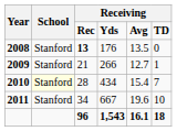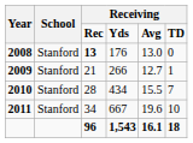2008 | column 5: 13.5 -> 13.0
2010 | School: lightyellow background -> no background
2010 | column 5: 15.4 -> 15.5
